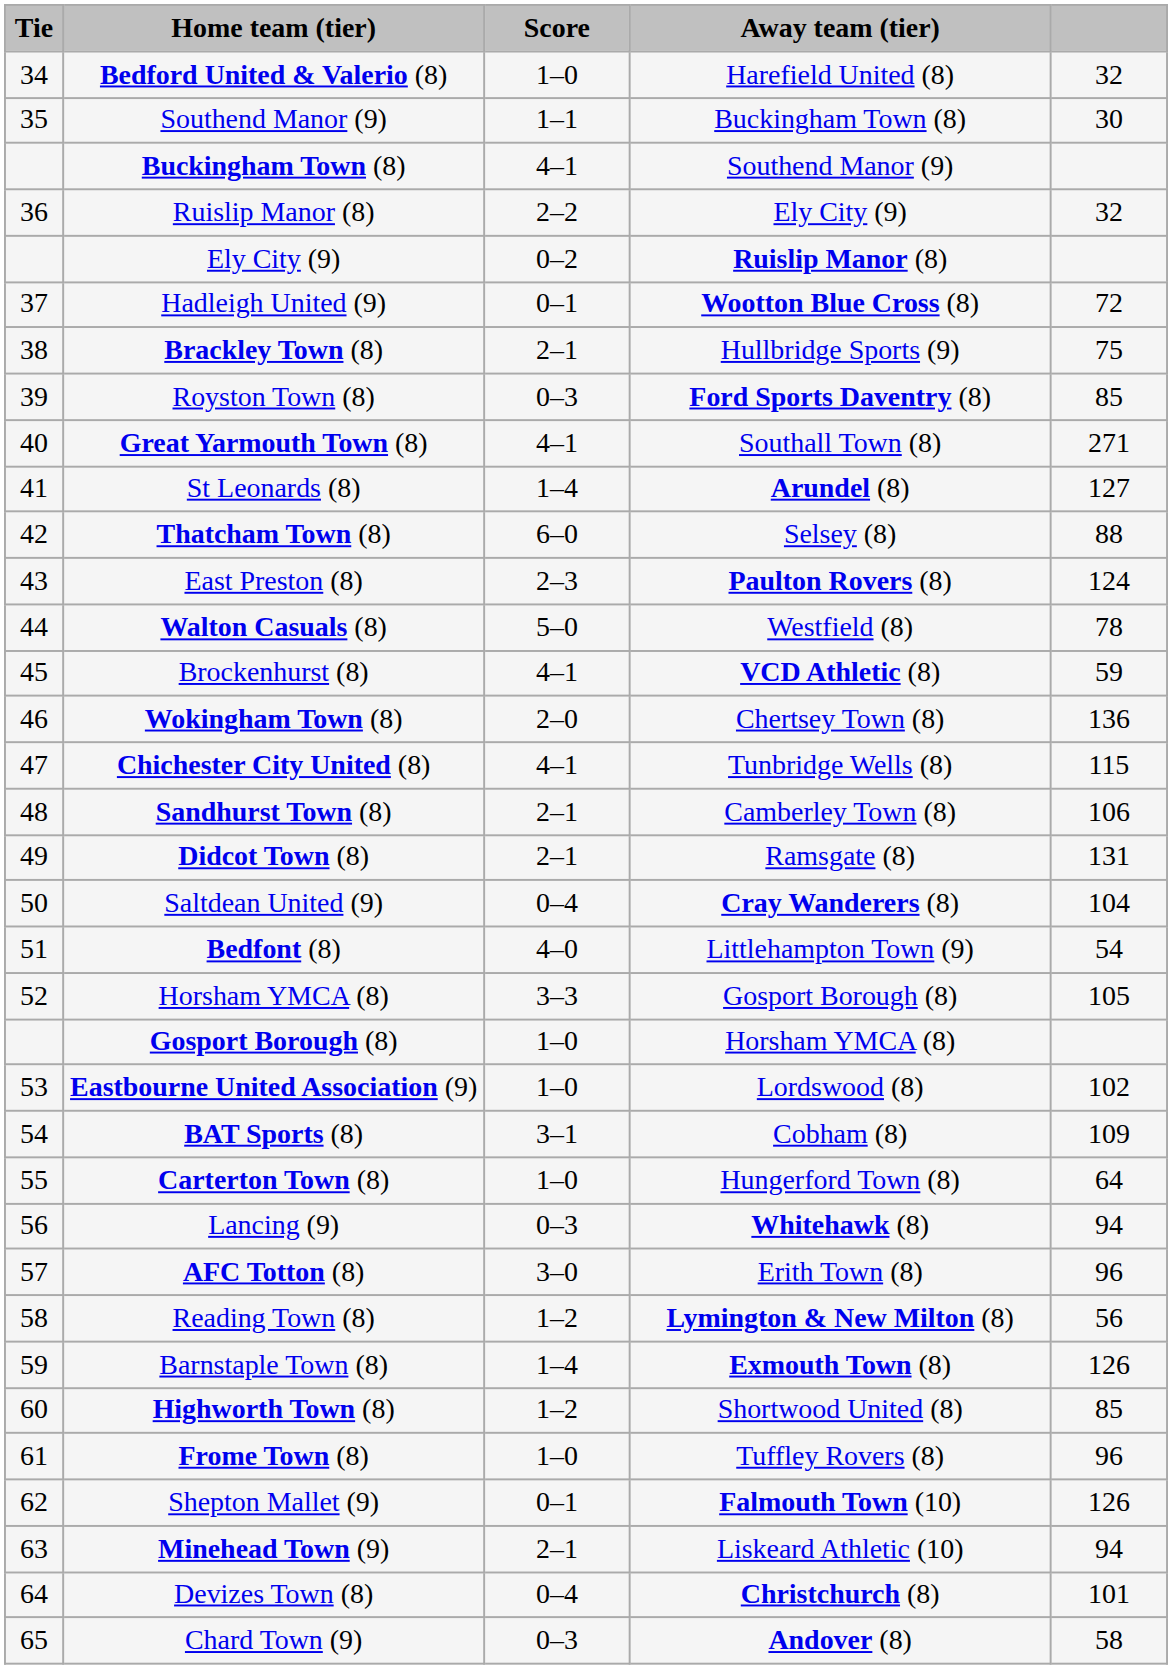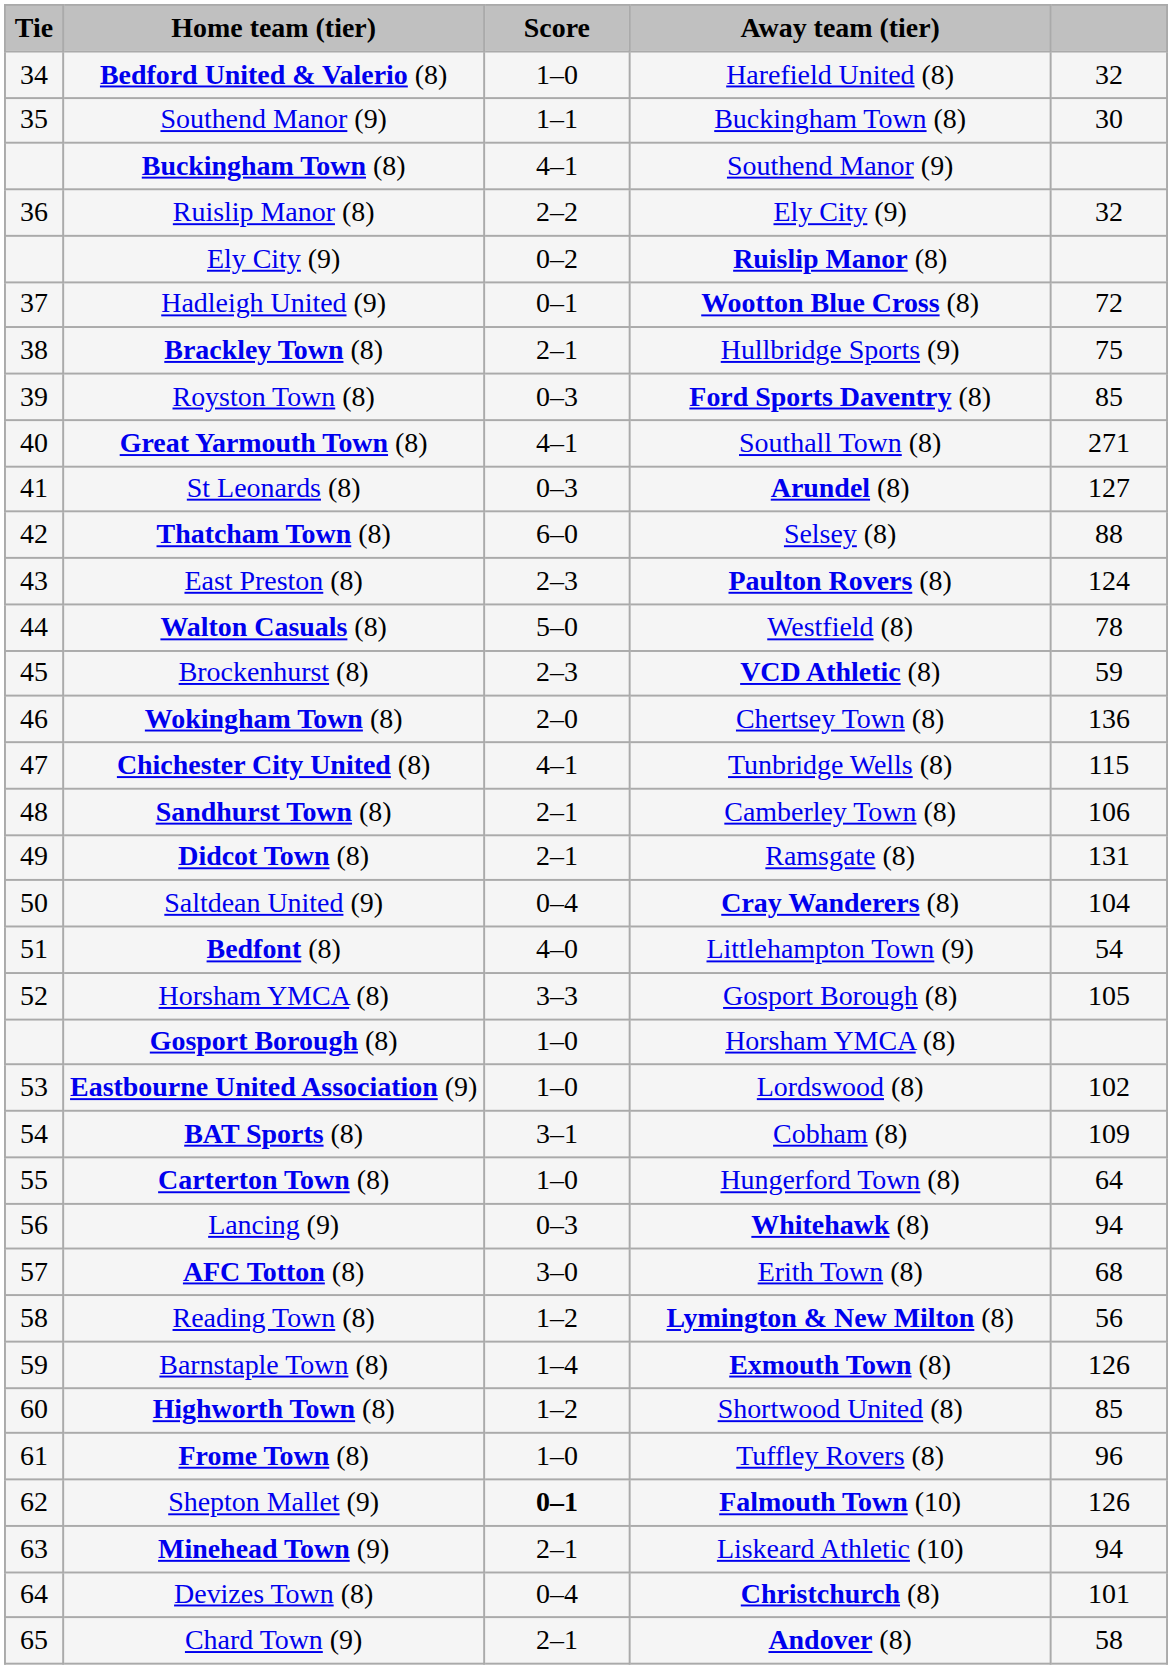St Leonards (8) | Score: 1–4 -> 0–3
Brockenhurst (8) | Score: 4–1 -> 2–3
AFC Totton (8) | column 5: 96 -> 68
Shepton Mallet (9) | Score: normal -> bold
Chard Town (9) | Score: 0–3 -> 2–1
